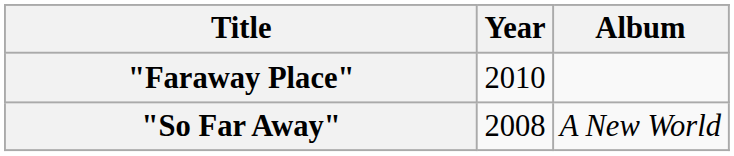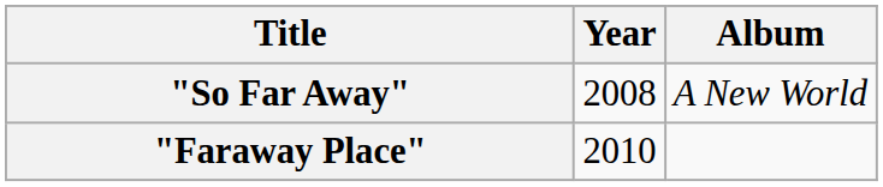rows swapped: "So Far Away" <-> "Faraway Place"
